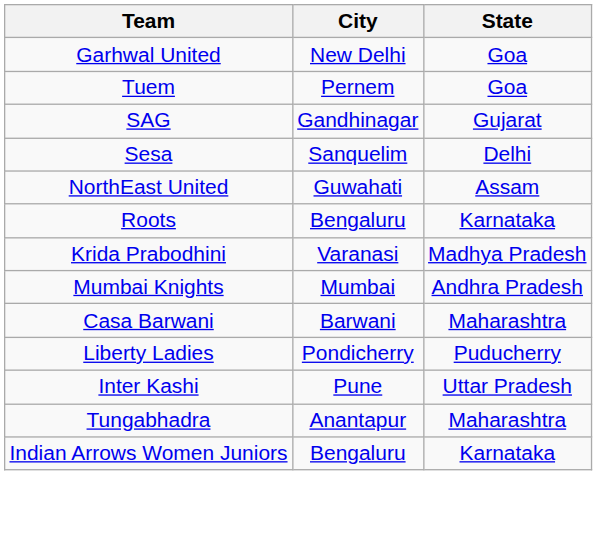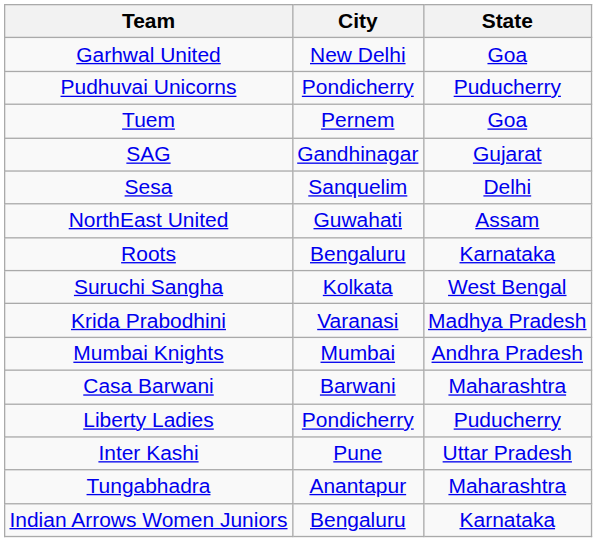+ row: Pudhuvai Unicorns | Pondicherry | Puducherry
+ row: Suruchi Sangha | Kolkata | West Bengal
